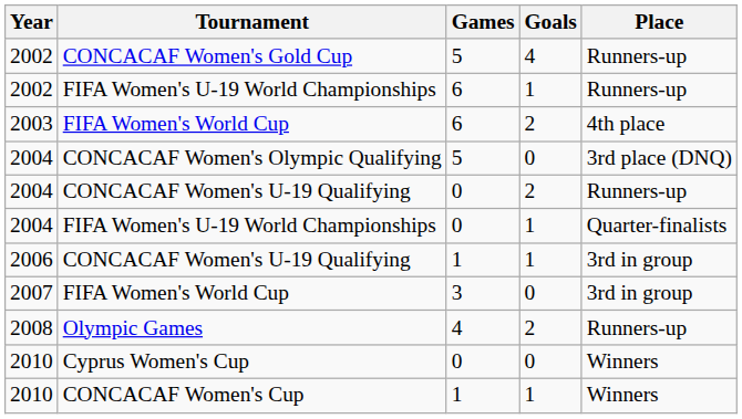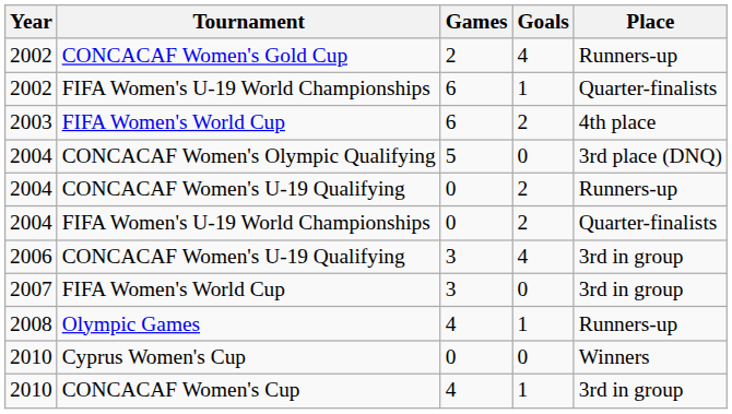CONCACAF Women's Gold Cup | Games: 5 -> 2
2002 / FIFA Women's U-19 World Championships | Place: Runners-up -> Quarter-finalists
2004 / FIFA Women's U-19 World Championships | Goals: 1 -> 2
2006 / CONCACAF Women's U-19 Qualifying | Games: 1 -> 3
2006 / CONCACAF Women's U-19 Qualifying | Goals: 1 -> 4
Olympic Games | Goals: 2 -> 1
CONCACAF Women's Cup | Games: 1 -> 4
CONCACAF Women's Cup | Place: Winners -> 3rd in group
